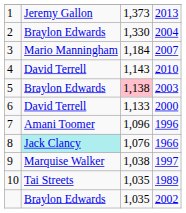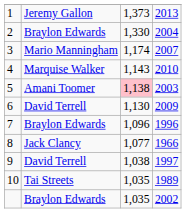3 | column 3: 1,184 -> 1,174
4 | column 2: David Terrell -> Marquise Walker
5 | column 2: Braylon Edwards -> Amani Toomer
6 | column 3: 1,133 -> 1,130
6 | column 4: 2000 -> 2009
7 | column 2: Amani Toomer -> Braylon Edwards
8 | column 2: paleturquoise background -> no background
8 | column 3: 1,076 -> 1,077
9 | column 2: Marquise Walker -> David Terrell
